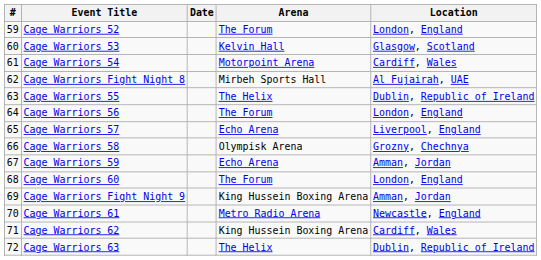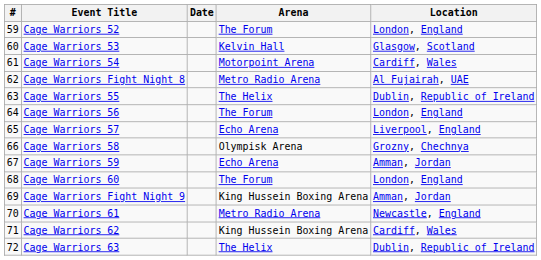Cage Warriors Fight Night 8 | Arena: Mirbeh Sports Hall -> Metro Radio Arena
